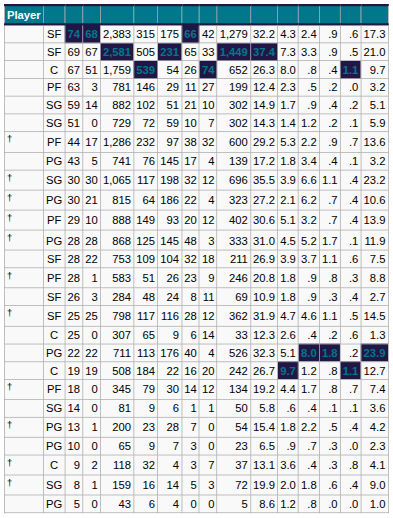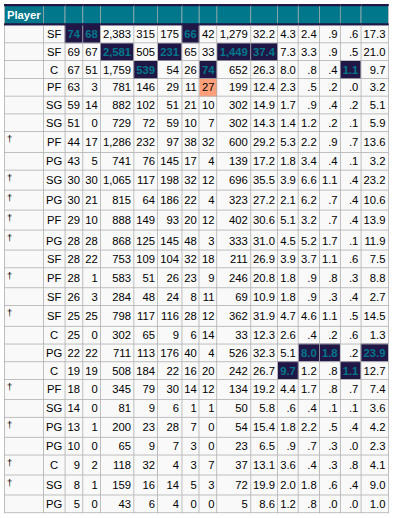63 | column 9: no background -> lightsalmon background
25 / 0 | column 5: 307 -> 302
